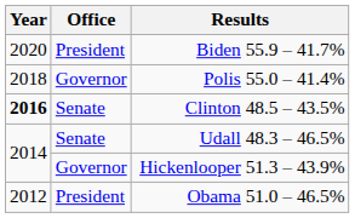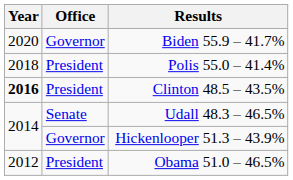Biden 55.9 – 41.7% | Office: President -> Governor
Polis 55.0 – 41.4% | Office: Governor -> President
Clinton 48.5 – 43.5% | Office: Senate -> President
